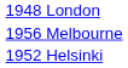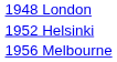rows swapped: 1952 Helsinki <-> 1956 Melbourne
